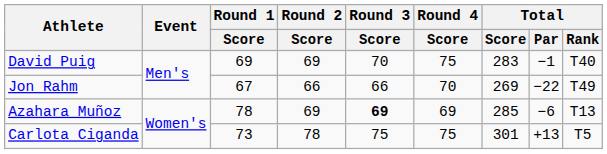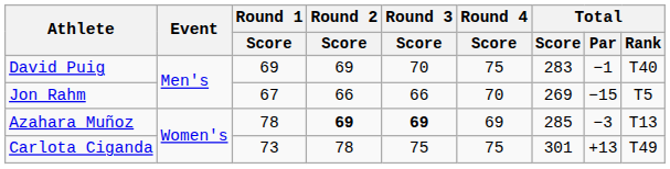Jon Rahm | Total / Par: −22 -> −15
Jon Rahm | Total / Rank: T49 -> T5
Azahara Muñoz | Round 2 / Score: normal -> bold
Azahara Muñoz | Total / Par: −6 -> −3
Carlota Ciganda | Total / Rank: T5 -> T49
